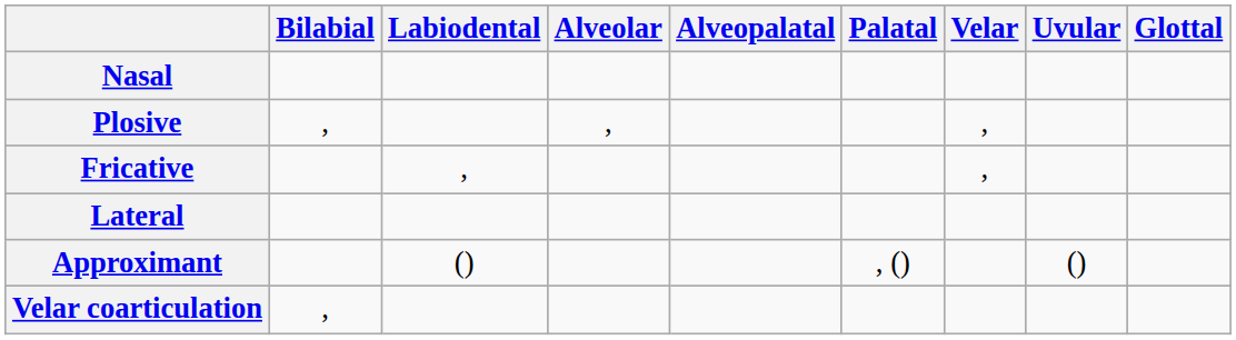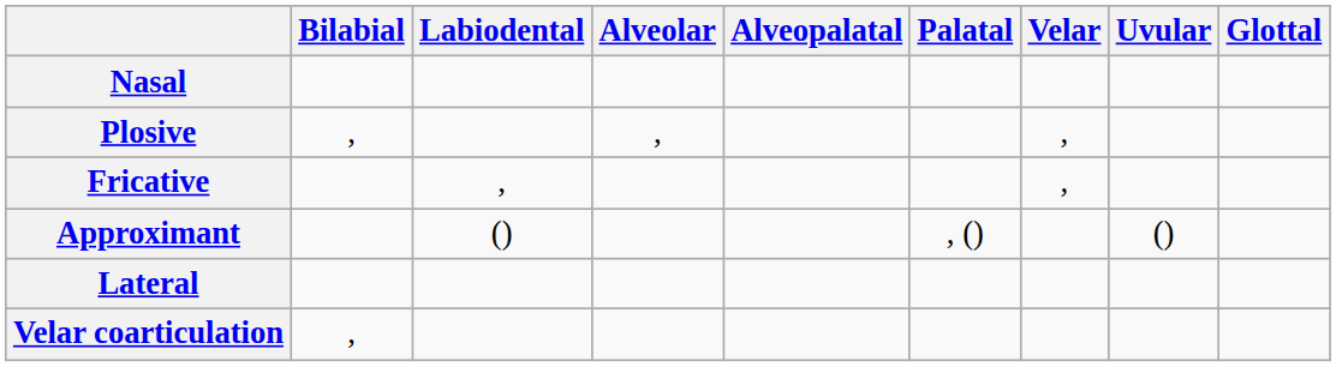rows swapped: Approximant <-> Lateral
